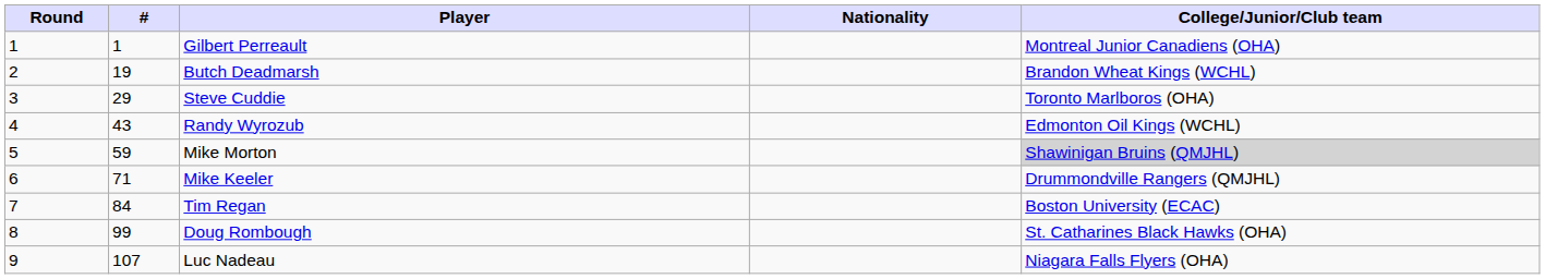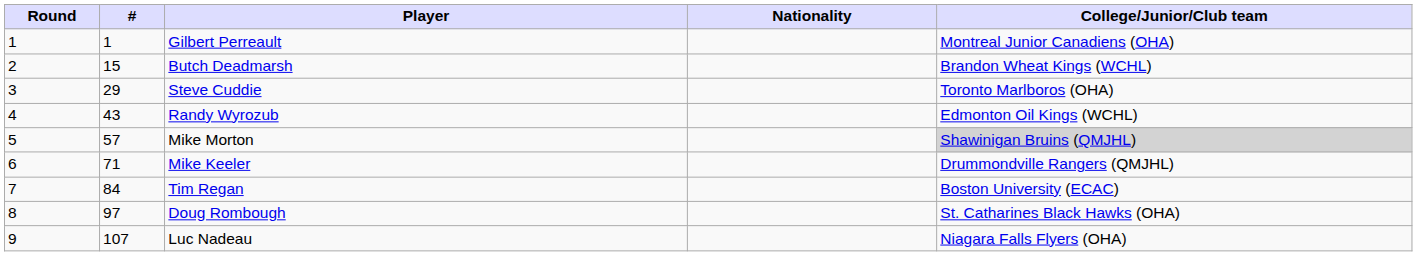Butch Deadmarsh | #: 19 -> 15
Mike Morton | #: 59 -> 57
Doug Rombough | #: 99 -> 97
